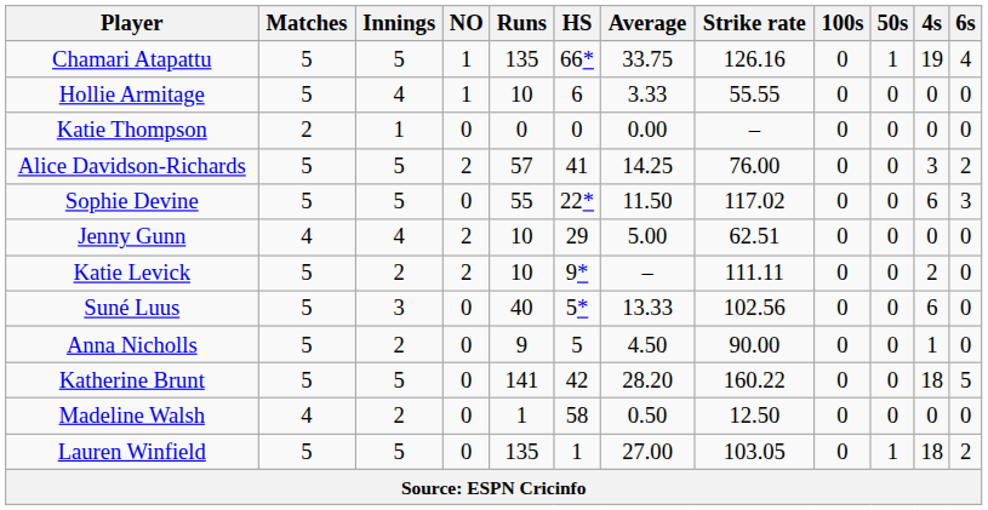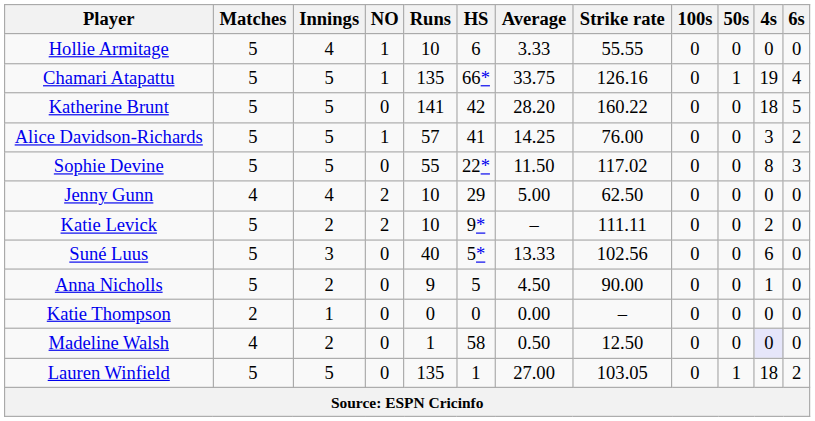rows swapped: Hollie Armitage <-> Chamari Atapattu
rows swapped: Katherine Brunt <-> Katie Thompson
Alice Davidson-Richards | NO: 2 -> 1
Sophie Devine | 4s: 6 -> 8
Jenny Gunn | Strike rate: 62.51 -> 62.50
Madeline Walsh | 4s: no background -> lavender background
